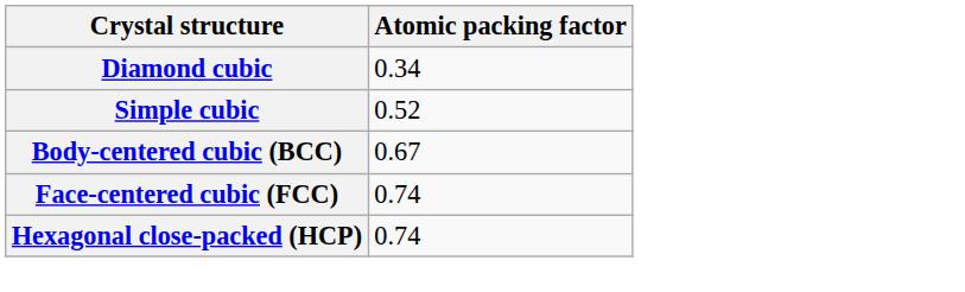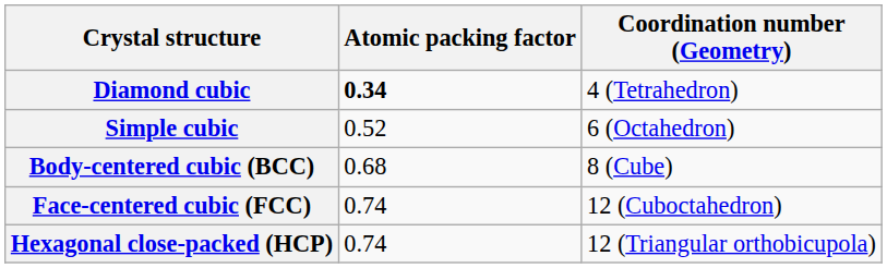+ column: Coordination number (Geometry) | 4 (Tetrahedron) | 6 (Octahedron) | 8 (Cube) | 12 (Cuboctahedron) | 12 (Triangular orthobicupola)
Diamond cubic | Atomic packing factor: normal -> bold
Body-centered cubic (BCC) | Atomic packing factor: 0.67 -> 0.68
